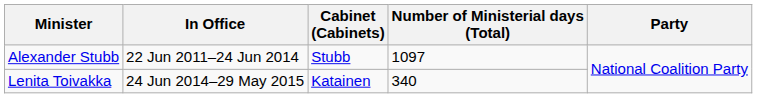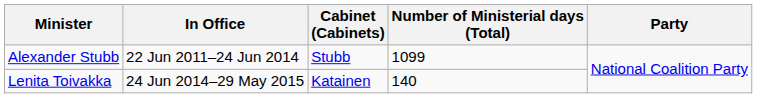Alexander Stubb | Number of Ministerial days (Total): 1097 -> 1099
Lenita Toivakka | Number of Ministerial days (Total): 340 -> 140
